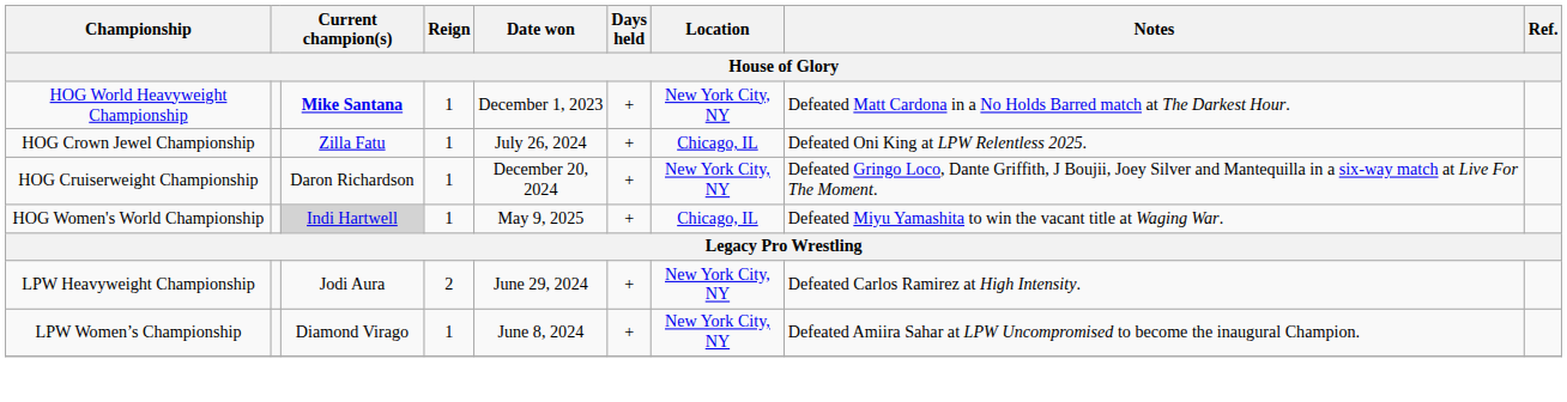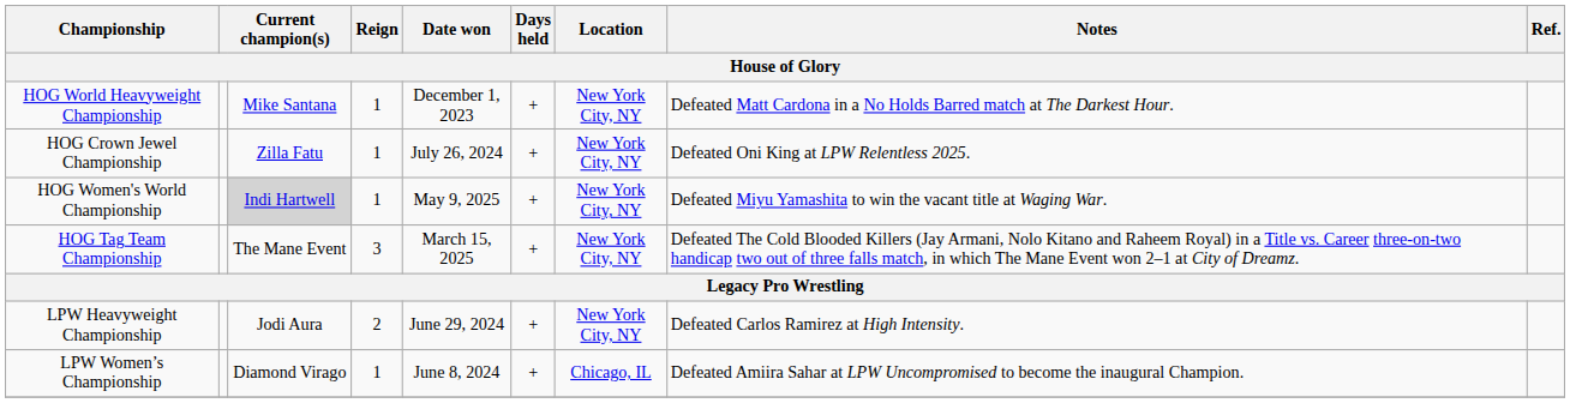HOG World Heavyweight Championship | column 3: bold -> normal
HOG Crown Jewel Championship | Location: Chicago, IL -> New York City, NY
- row: HOG Cruiserweight Championship | Daron Richardson | 1 | December 20, 2024 | + | New York City, NY | Defeated Gringo Loco, Dante Griffith, J Boujii, Joey Silver and Mantequilla in a six-way match at Live For The Moment.
HOG Women's World Championship | Location: Chicago, IL -> New York City, NY
+ row: HOG Tag Team Championship | The Mane Event | 3 | March 15, 2025 | + | New York City, NY | Defeated The Cold Blooded Killers (Jay Armani, Nolo Kitano and Raheem Royal) in a Title vs. Career three-on-two handicap two out of three falls match, in which The Mane Event won 2–1 at City of Dreamz.
LPW Women’s Championship | Location: New York City, NY -> Chicago, IL
